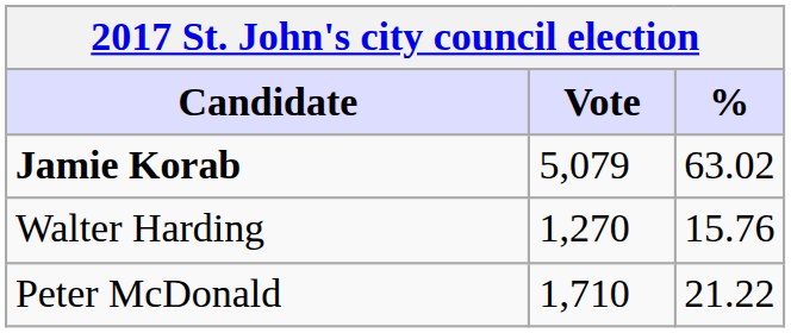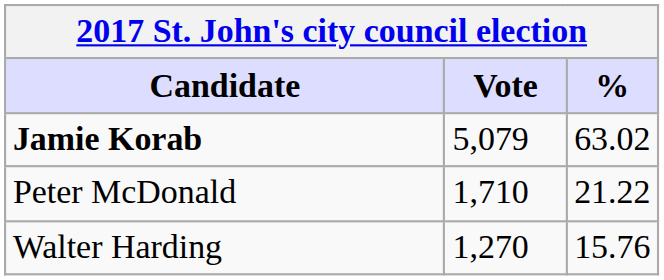rows swapped: Peter McDonald <-> Walter Harding
